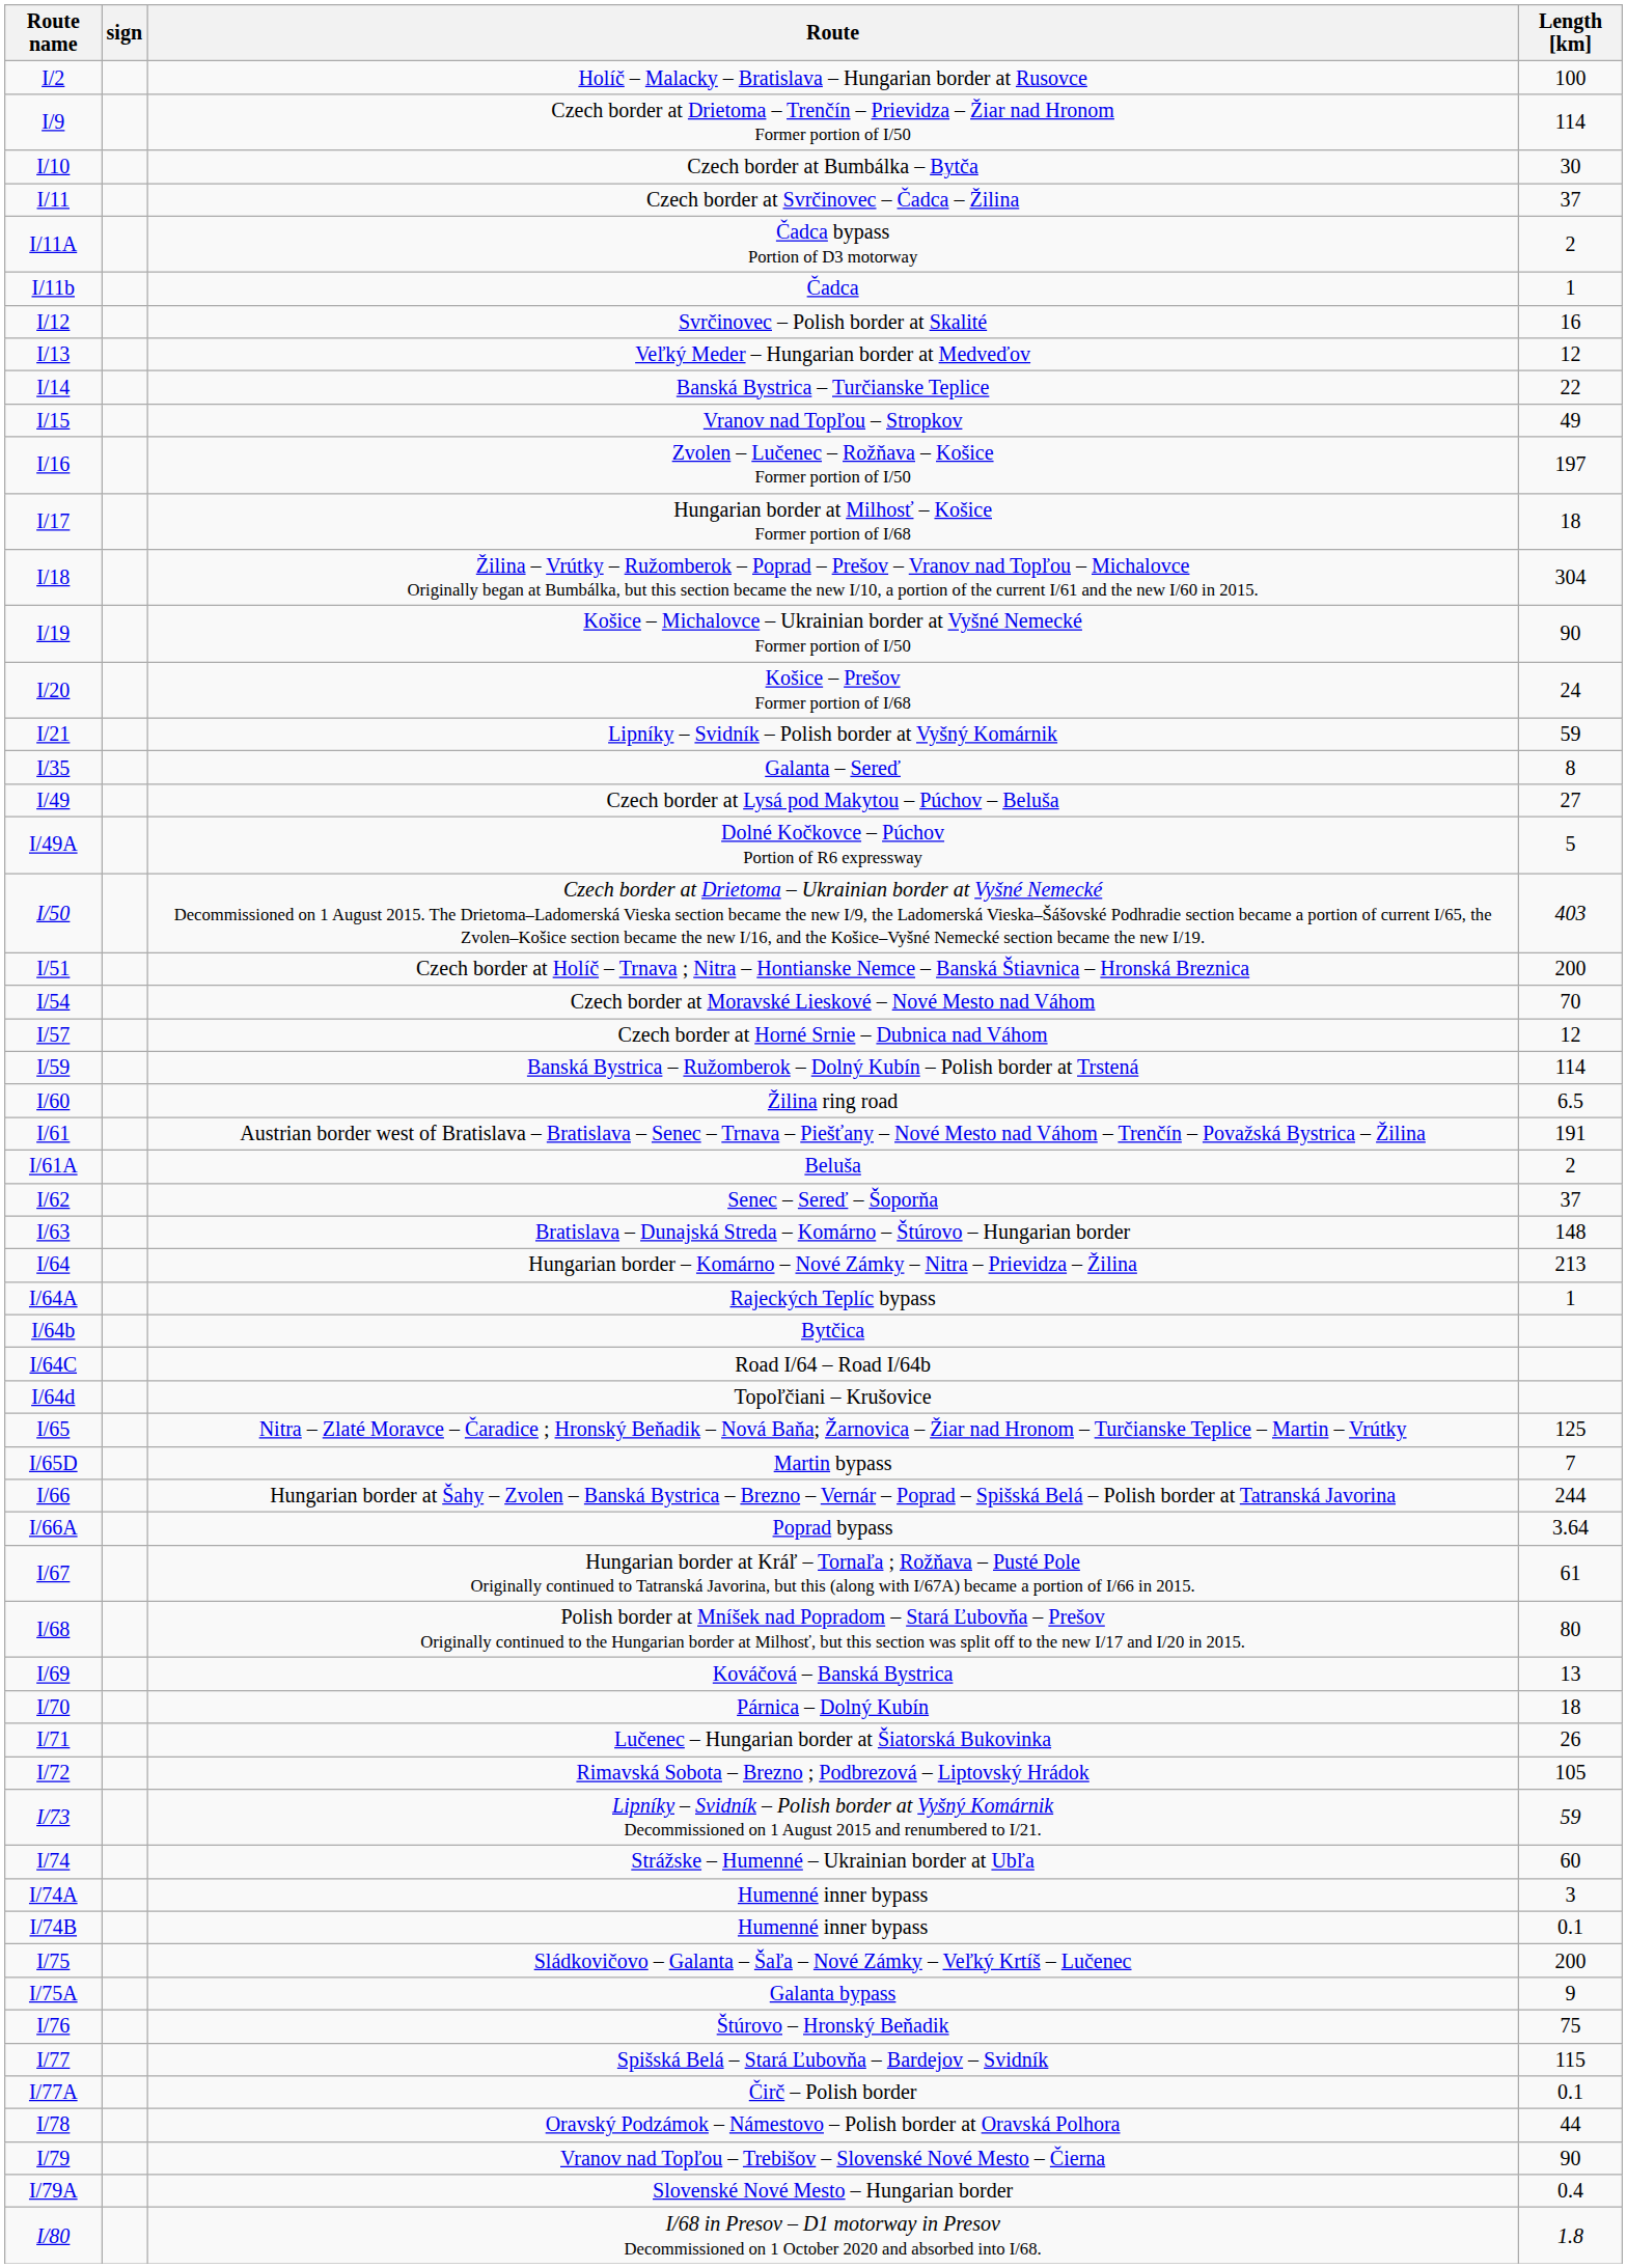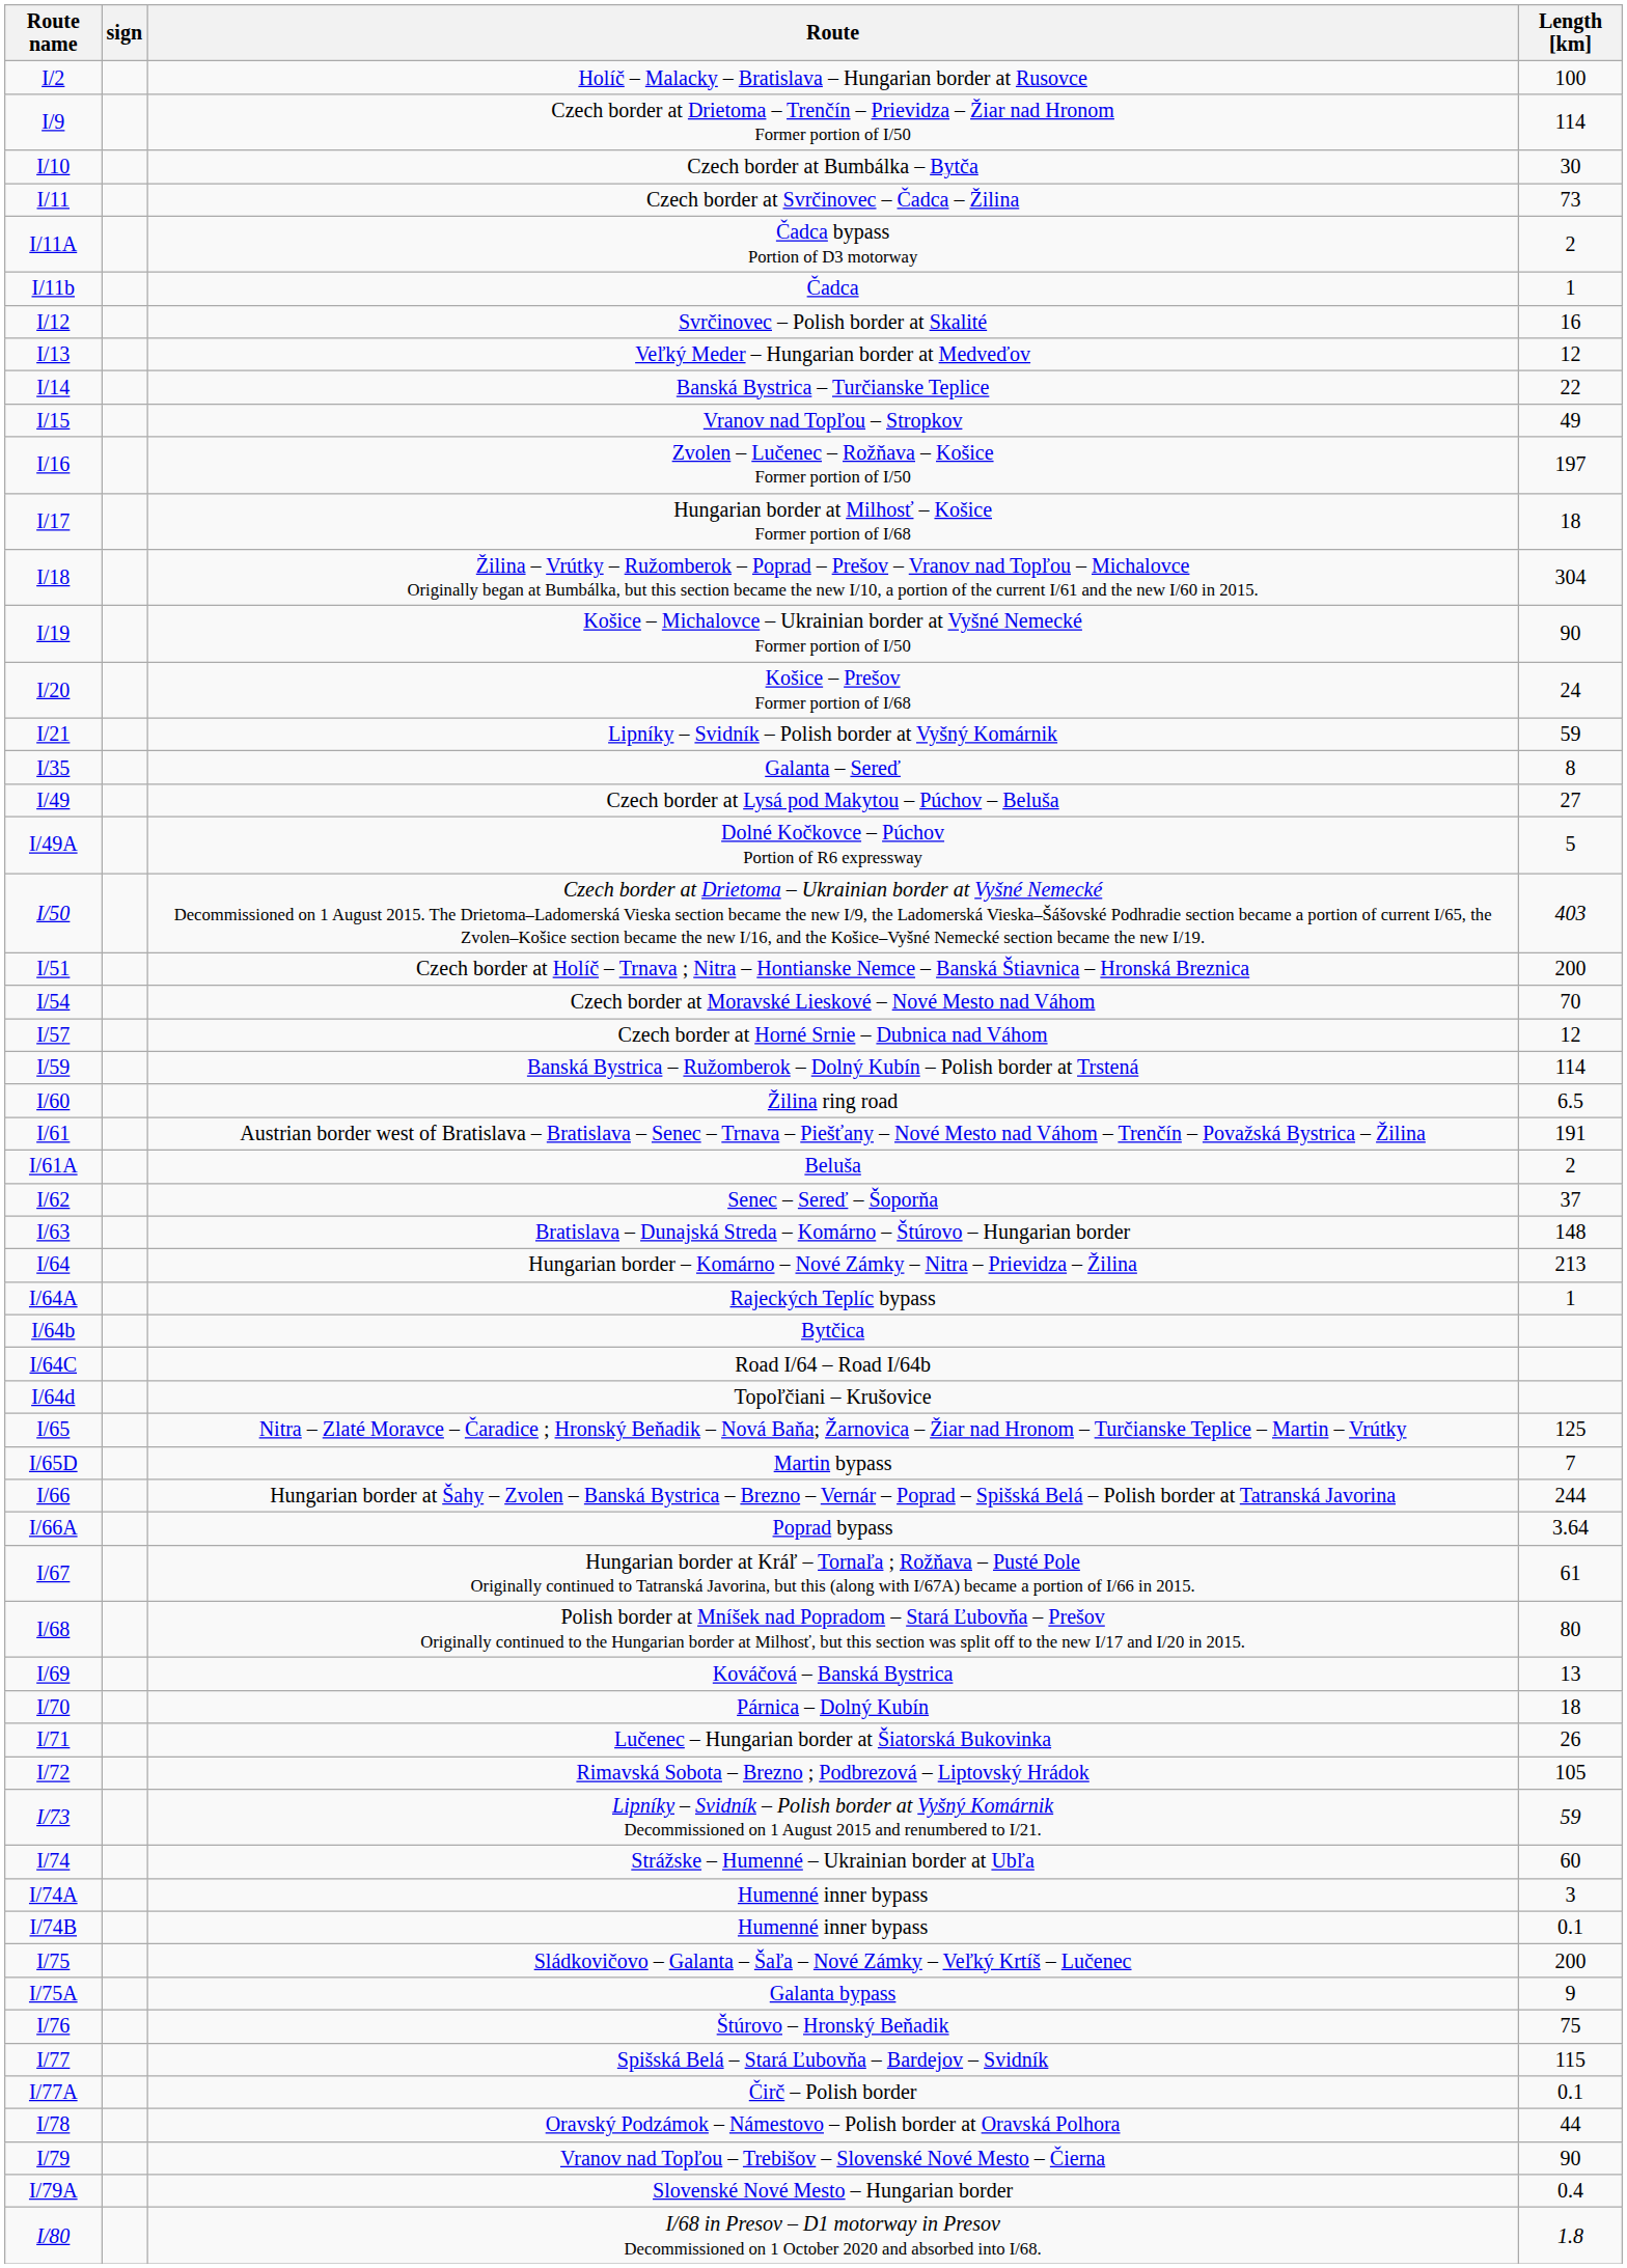Czech border at Svrčinovec – Čadca – Žilina | Length [km]: 37 -> 73
